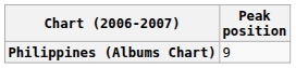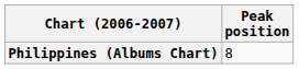Philippines (Albums Chart) | Peak position: 9 -> 8
